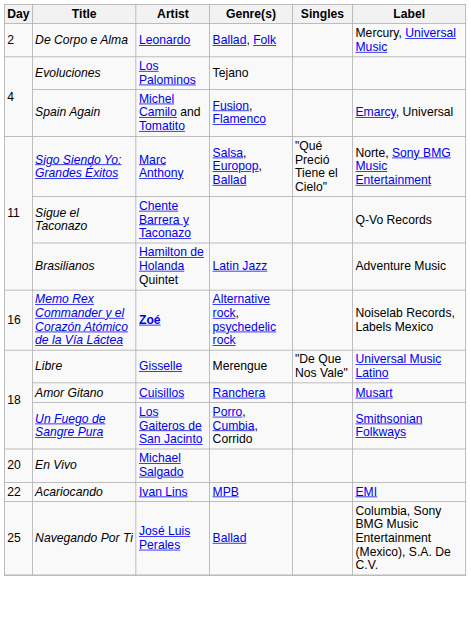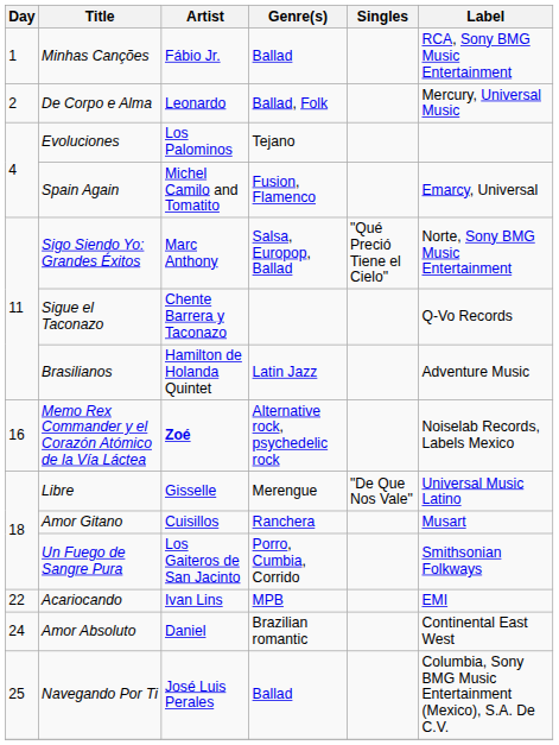+ row: 1 | Minhas Canções | Fábio Jr. | Ballad | RCA, Sony BMG Music Entertainment
- row: 20 | En Vivo | Michael Salgado
+ row: 24 | Amor Absoluto | Daniel | Brazilian romantic | Continental East West
